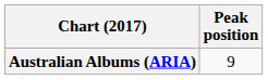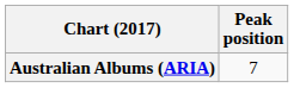Australian Albums (ARIA) | Peak position: 9 -> 7
